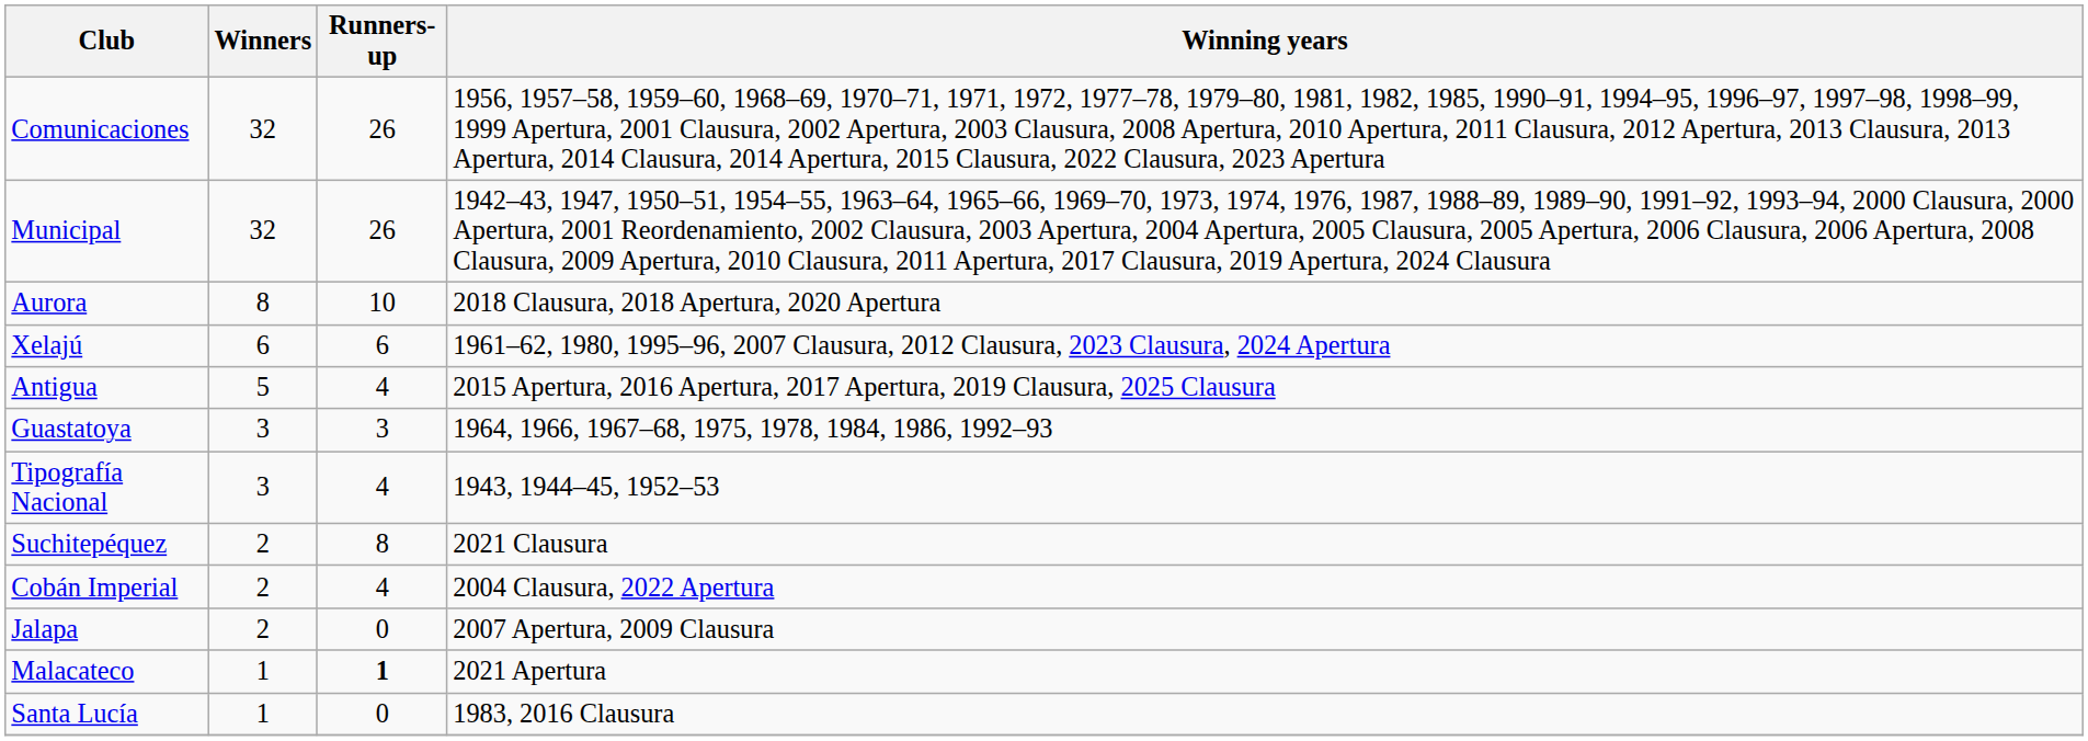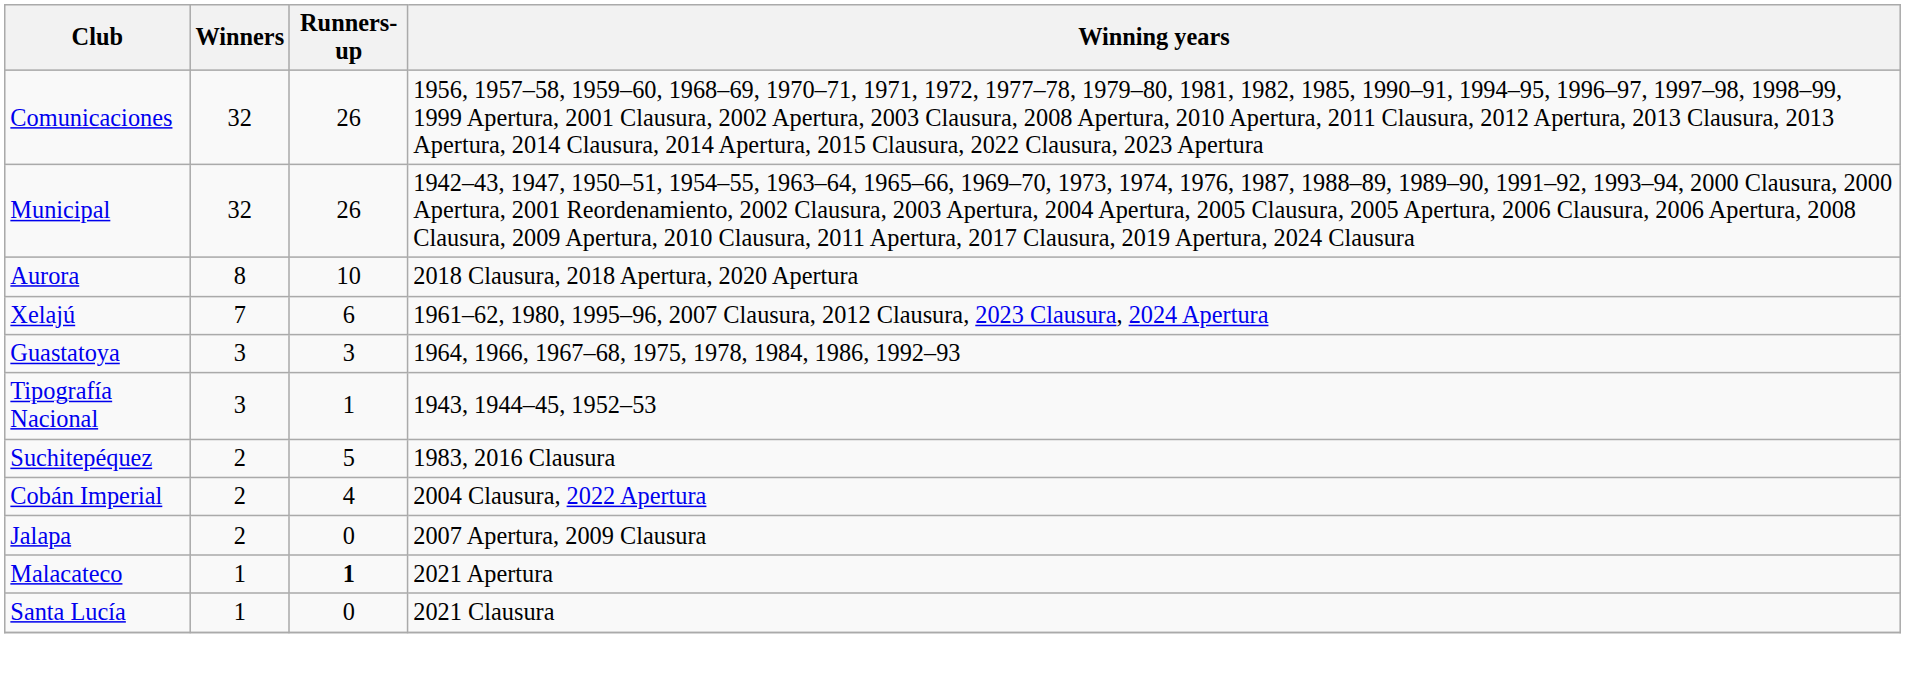Xelajú | Winners: 6 -> 7
- row: Antigua | 5 | 4 | 2015 Apertura, 2016 Apertura, 2017 Apertura, 2019 Clausura, 2025 Clausura
Tipografía Nacional | Runners-up: 4 -> 1
Suchitepéquez | Runners-up: 8 -> 5
Suchitepéquez | Winning years: 2021 Clausura -> 1983, 2016 Clausura
Santa Lucía | Winning years: 1983, 2016 Clausura -> 2021 Clausura
